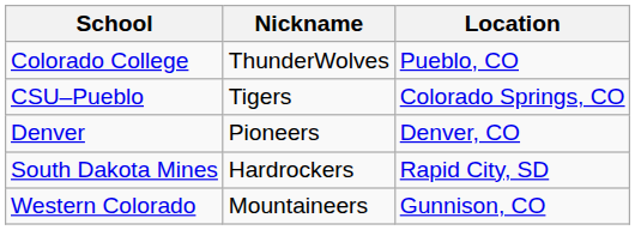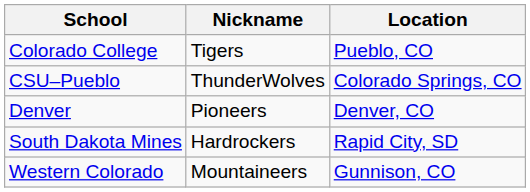Colorado College | Nickname: ThunderWolves -> Tigers
CSU–Pueblo | Nickname: Tigers -> ThunderWolves
